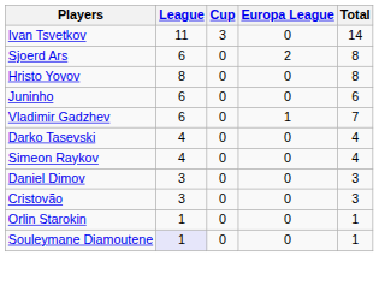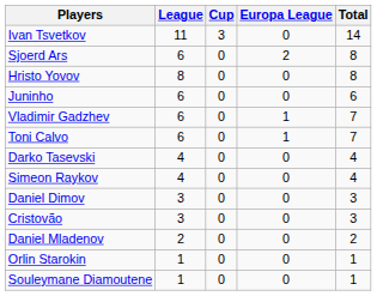+ row: Toni Calvo | 6 | 0 | 1 | 7
+ row: Daniel Mladenov | 2 | 0 | 0 | 2
Souleymane Diamoutene | League: lavender background -> no background
